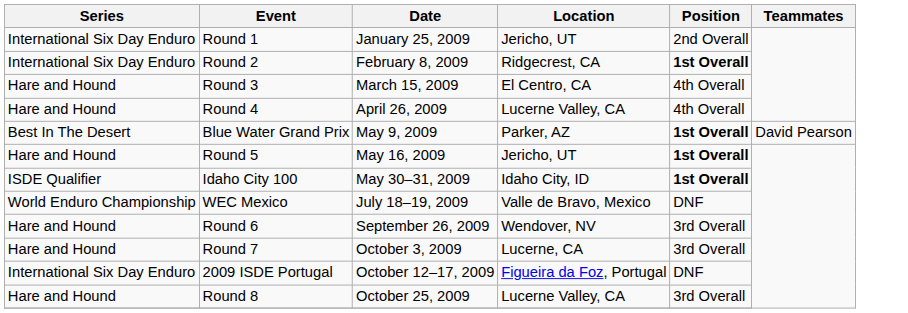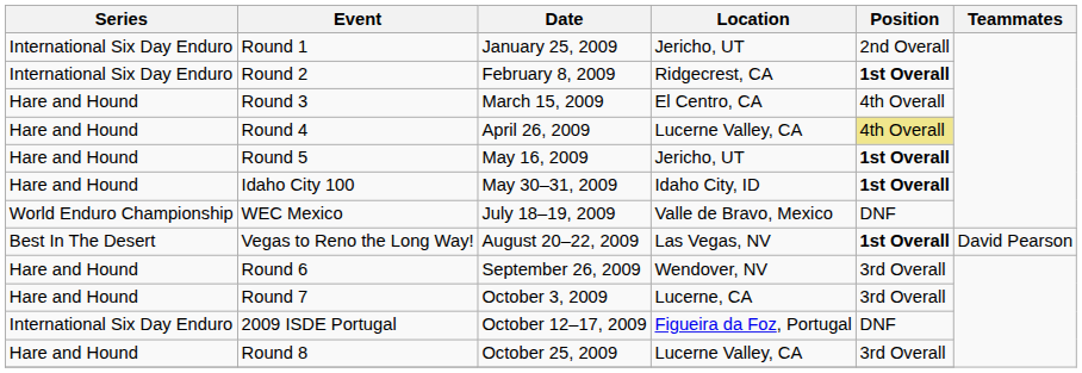Round 4 | Position: no background -> khaki background
- row: Best In The Desert | Blue Water Grand Prix | May 9, 2009 | Parker, AZ | 1st Overall | David Pearson
Idaho City 100 | Series: ISDE Qualifier -> Hare and Hound
+ row: Best In The Desert | Vegas to Reno the Long Way! | August 20–22, 2009 | Las Vegas, NV | 1st Overall | David Pearson
